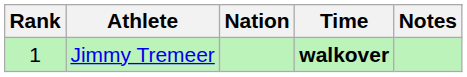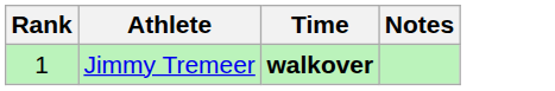- column: Nation
